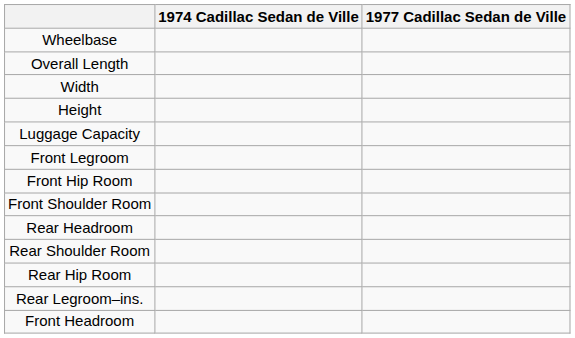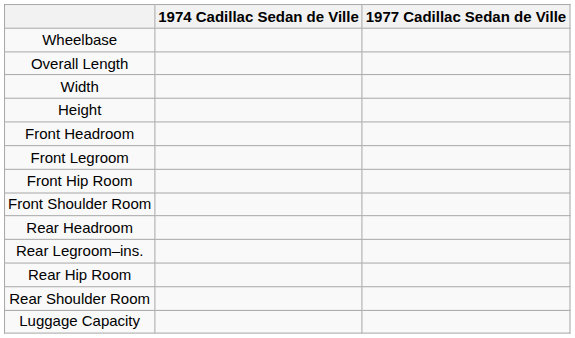rows swapped: Front Headroom <-> Luggage Capacity
rows swapped: Rear Legroom–ins. <-> Rear Shoulder Room
